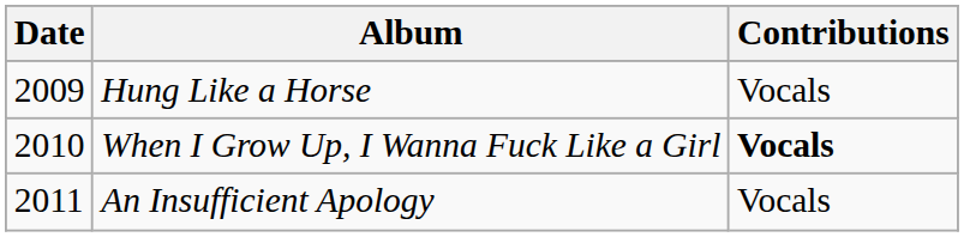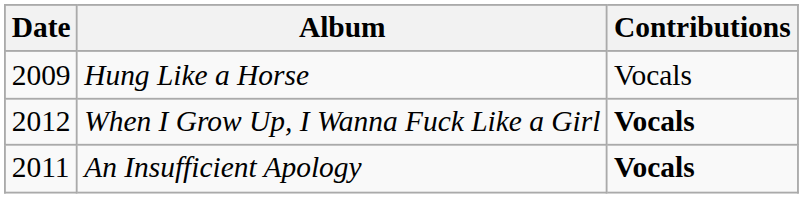When I Grow Up, I Wanna Fuck Like a Girl | Date: 2010 -> 2012
An Insufficient Apology | Contributions: normal -> bold
